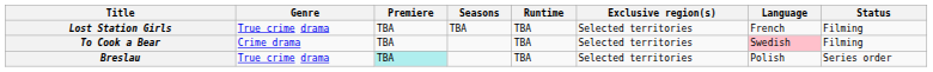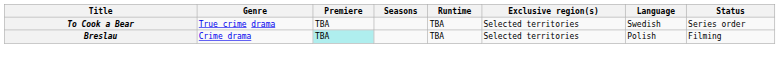- row: Lost Station Girls | True crime drama | TBA | TBA | TBA | Selected territories | French | Filming
To Cook a Bear | Genre: Crime drama -> True crime drama
To Cook a Bear | Language: pink background -> no background
To Cook a Bear | Status: Filming -> Series order
Breslau | Genre: True crime drama -> Crime drama
Breslau | Status: Series order -> Filming
